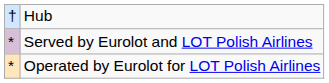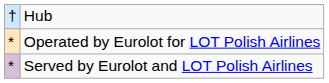rows swapped: Operated by Eurolot for LOT Polish Airlines <-> Served by Eurolot and LOT Polish Airlines
